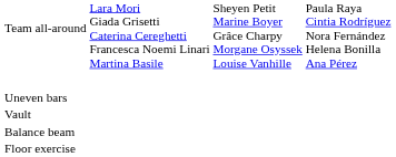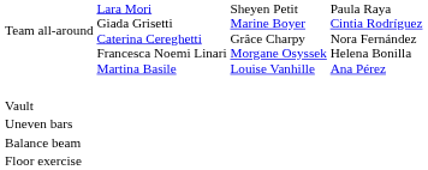rows swapped: Vault <-> Uneven bars
